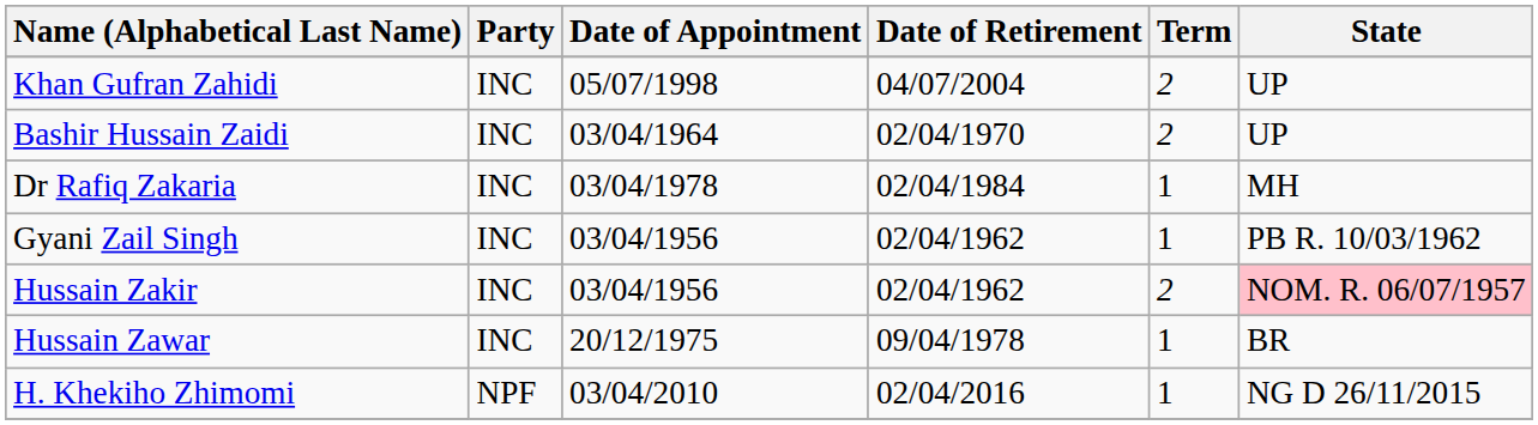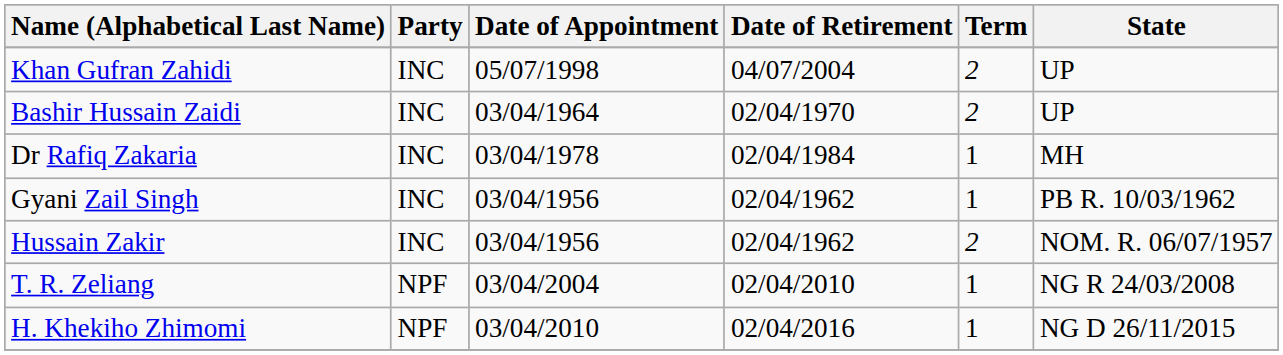Hussain Zakir | State: pink background -> no background
- row: Hussain Zawar | INC | 20/12/1975 | 09/04/1978 | 1 | BR
+ row: T. R. Zeliang | NPF | 03/04/2004 | 02/04/2010 | 1 | NG R 24/03/2008
